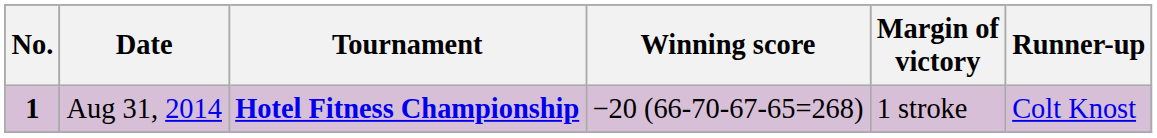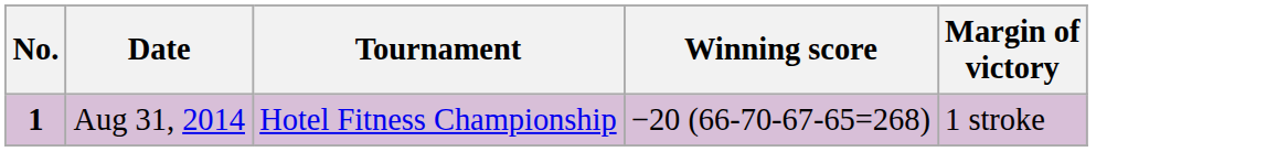- column: Runner-up | Colt Knost
Aug 31, 2014 | Tournament: bold -> normal
